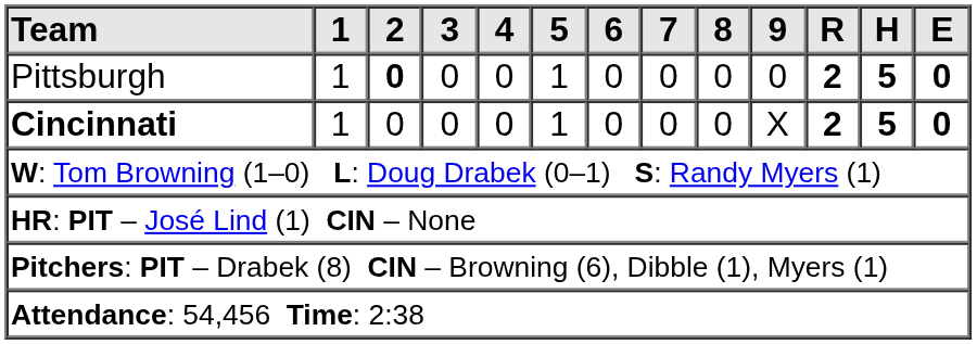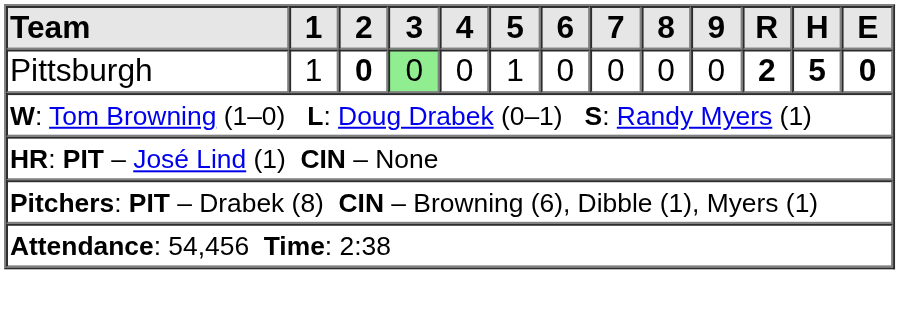Pittsburgh | 3: no background -> lightgreen background
- row: Cincinnati | 1 | 0 | 0 | 0 | 1 | 0 | 0 | 0 | X | 2 | 5 | 0
